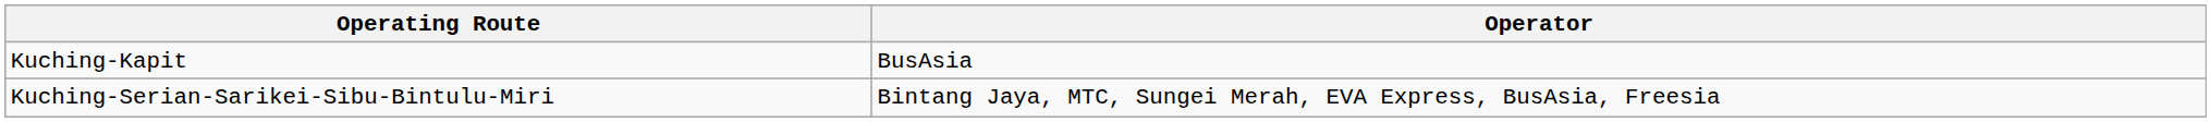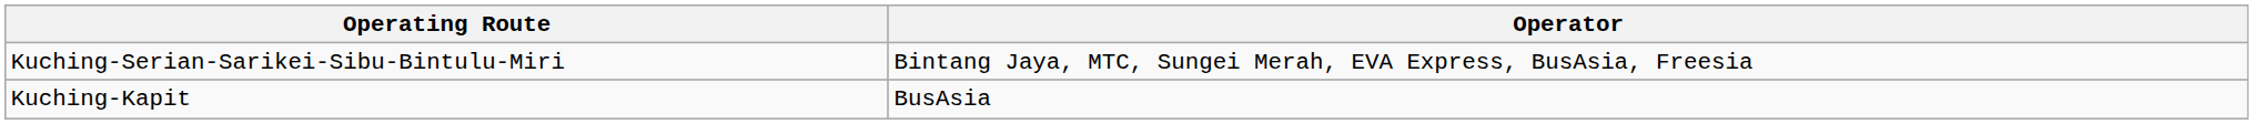rows swapped: Kuching-Serian-Sarikei-Sibu-Bintulu-Miri <-> Kuching-Kapit
